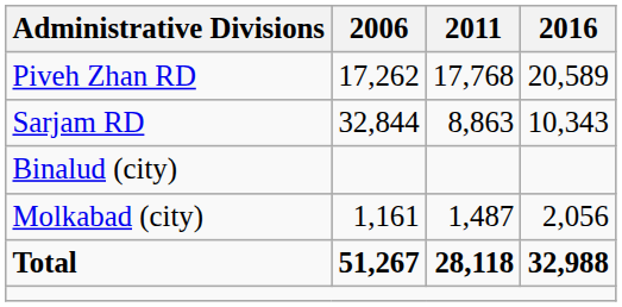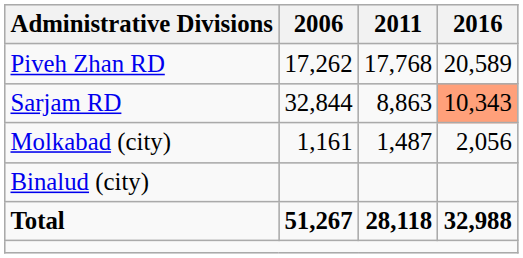Sarjam RD | 2016: no background -> lightsalmon background
rows swapped: Binalud (city) <-> Molkabad (city)
